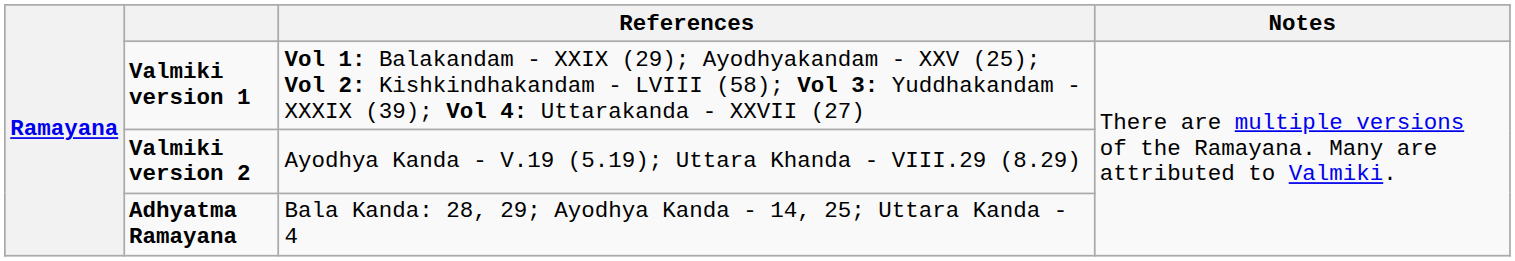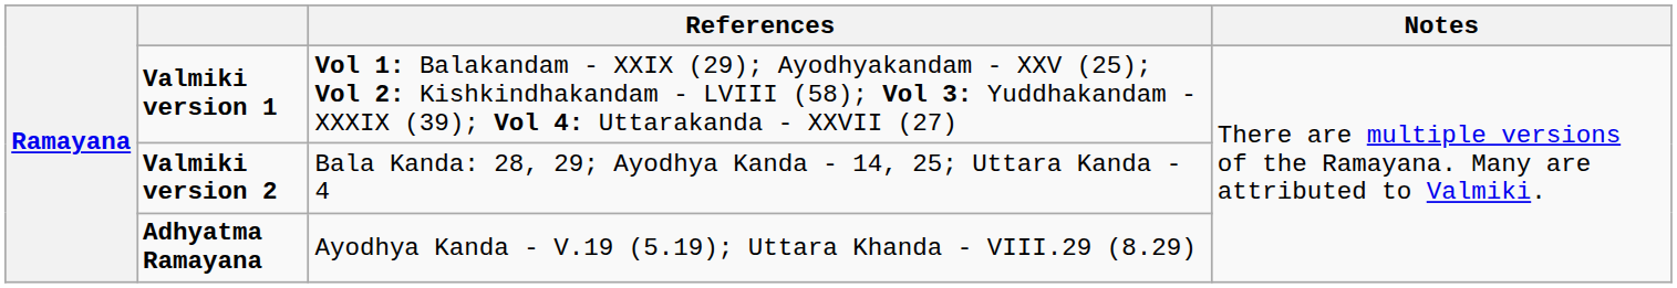Valmiki version 2 | References: Ayodhya Kanda - V.19 (5.19); Uttara Khanda - VIII.29 (8.29) -> Bala Kanda: 28, 29; Ayodhya Kanda - 14, 25; Uttara Kanda - 4
Adhyatma Ramayana | References: Bala Kanda: 28, 29; Ayodhya Kanda - 14, 25; Uttara Kanda - 4 -> Ayodhya Kanda - V.19 (5.19); Uttara Khanda - VIII.29 (8.29)
